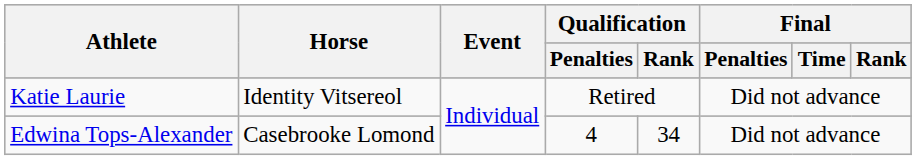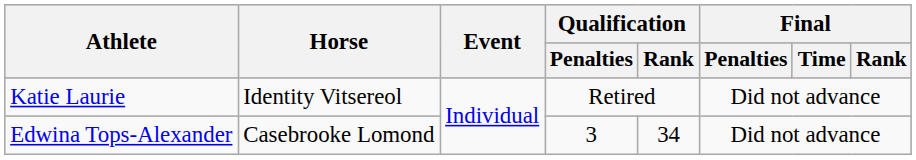Edwina Tops-Alexander | Qualification / Penalties: 4 -> 3
